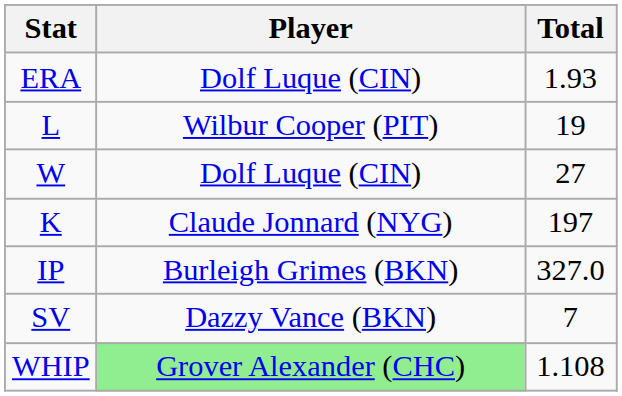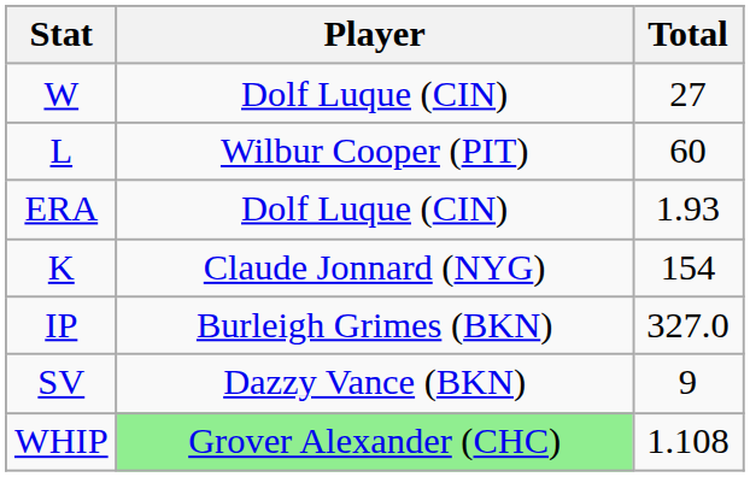rows swapped: W <-> ERA
L | Total: 19 -> 60
K | Total: 197 -> 154
SV | Total: 7 -> 9
